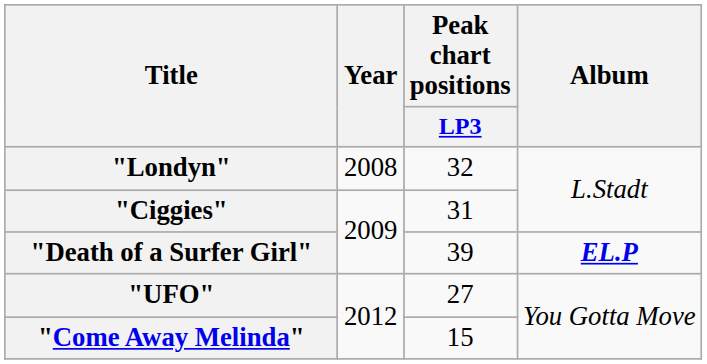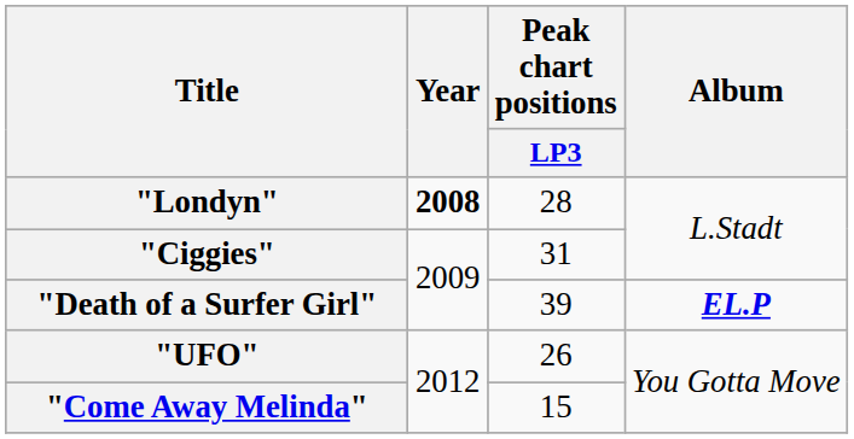"Londyn" | Year: normal -> bold
"Londyn" | Peak chart positions / LP3: 32 -> 28
"UFO" | Peak chart positions / LP3: 27 -> 26
